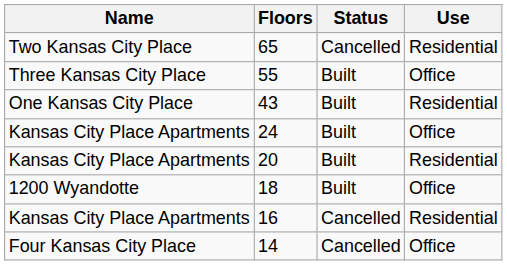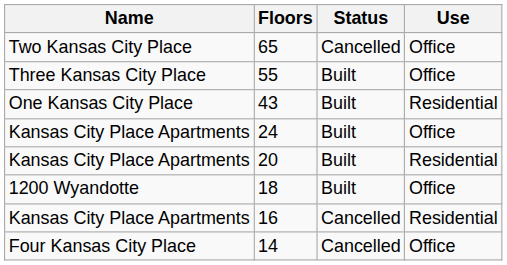65 | Use: Residential -> Office
